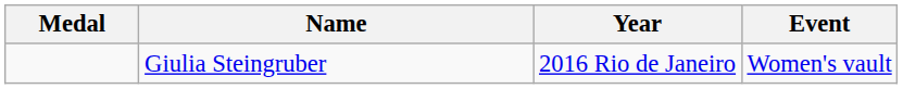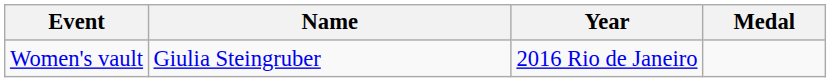columns swapped: Medal <-> Event
